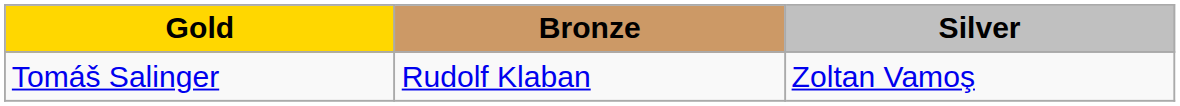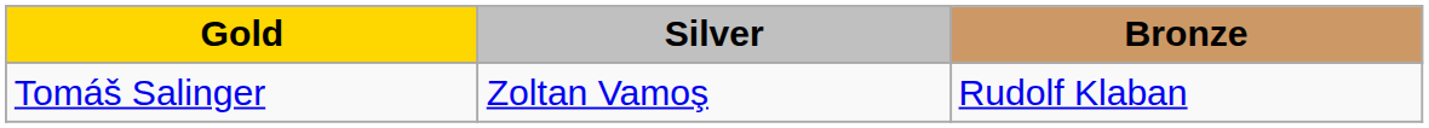columns swapped: Silver <-> Bronze
